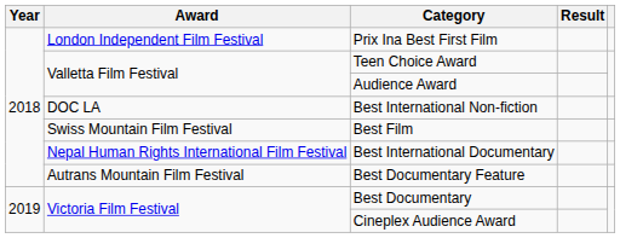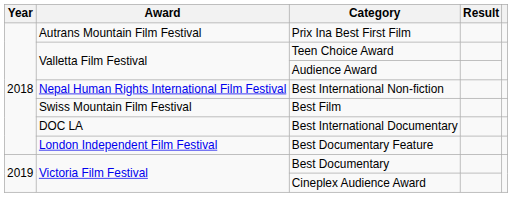Prix Ina Best First Film | Award: London Independent Film Festival -> Autrans Mountain Film Festival
Best International Non-fiction | Award: DOC LA -> Nepal Human Rights International Film Festival
Best International Documentary | Award: Nepal Human Rights International Film Festival -> DOC LA
Best Documentary Feature | Award: Autrans Mountain Film Festival -> London Independent Film Festival
